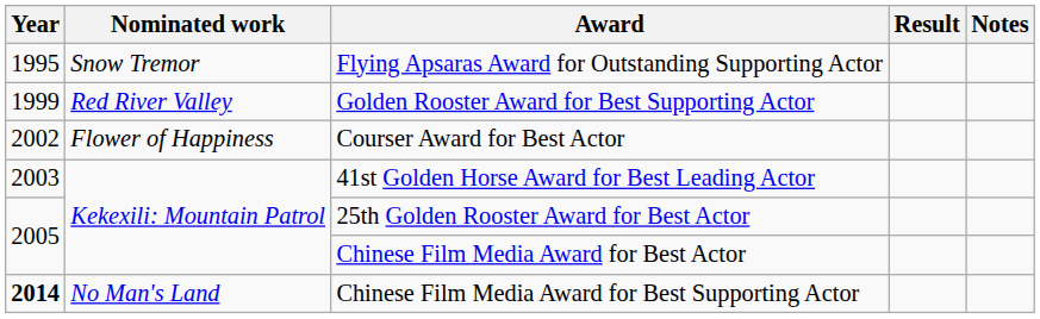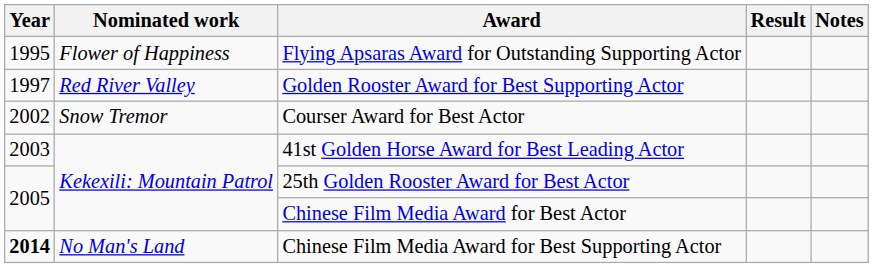Flying Apsaras Award for Outstanding Supporting Actor | Nominated work: Snow Tremor -> Flower of Happiness
Golden Rooster Award for Best Supporting Actor | Year: 1999 -> 1997
Courser Award for Best Actor | Nominated work: Flower of Happiness -> Snow Tremor
